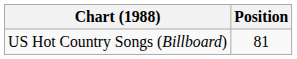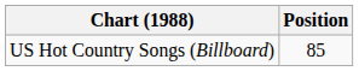US Hot Country Songs (Billboard) | Position: 81 -> 85
